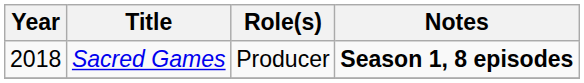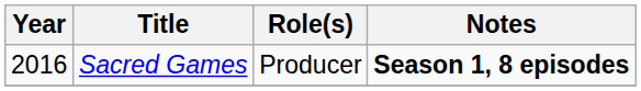Sacred Games | Year: 2018 -> 2016
